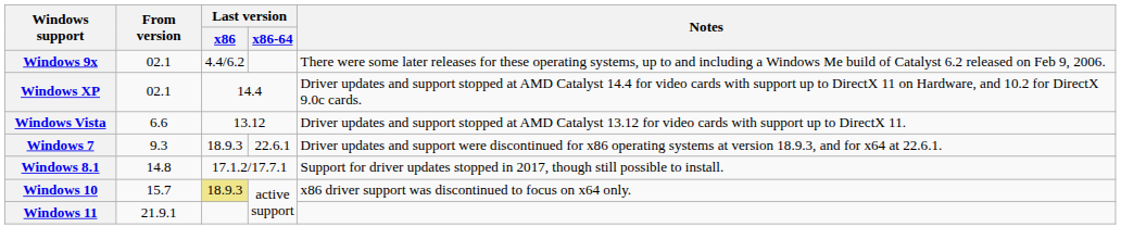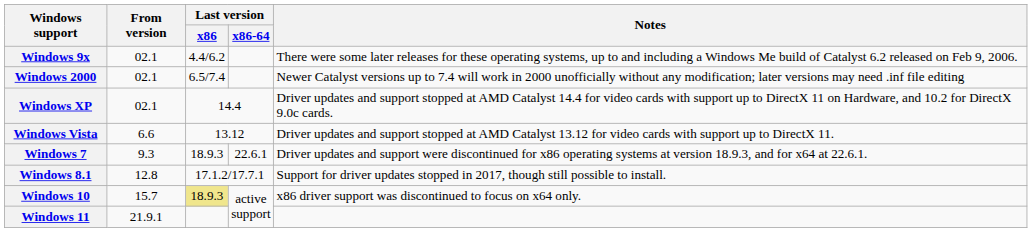+ row: Windows 2000 | 02.1 | 6.5/7.4 | Newer Catalyst versions up to 7.4 will work in 2000 unofficially without any modification; later versions may need .inf file editing
Windows 8.1 | From version: 14.8 -> 12.8
